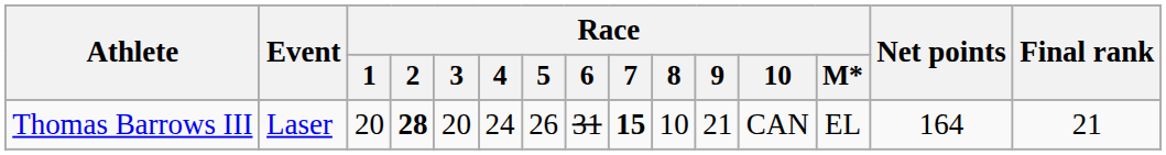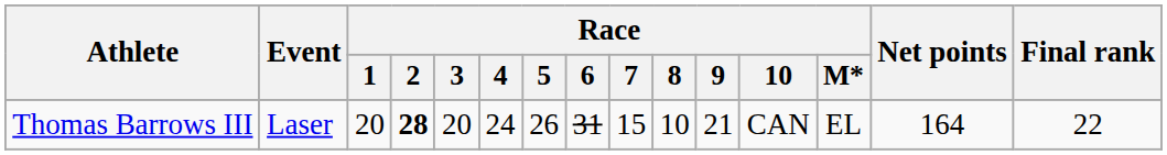Thomas Barrows III | Race / 7: bold -> normal
Thomas Barrows III | Final rank: 21 -> 22
